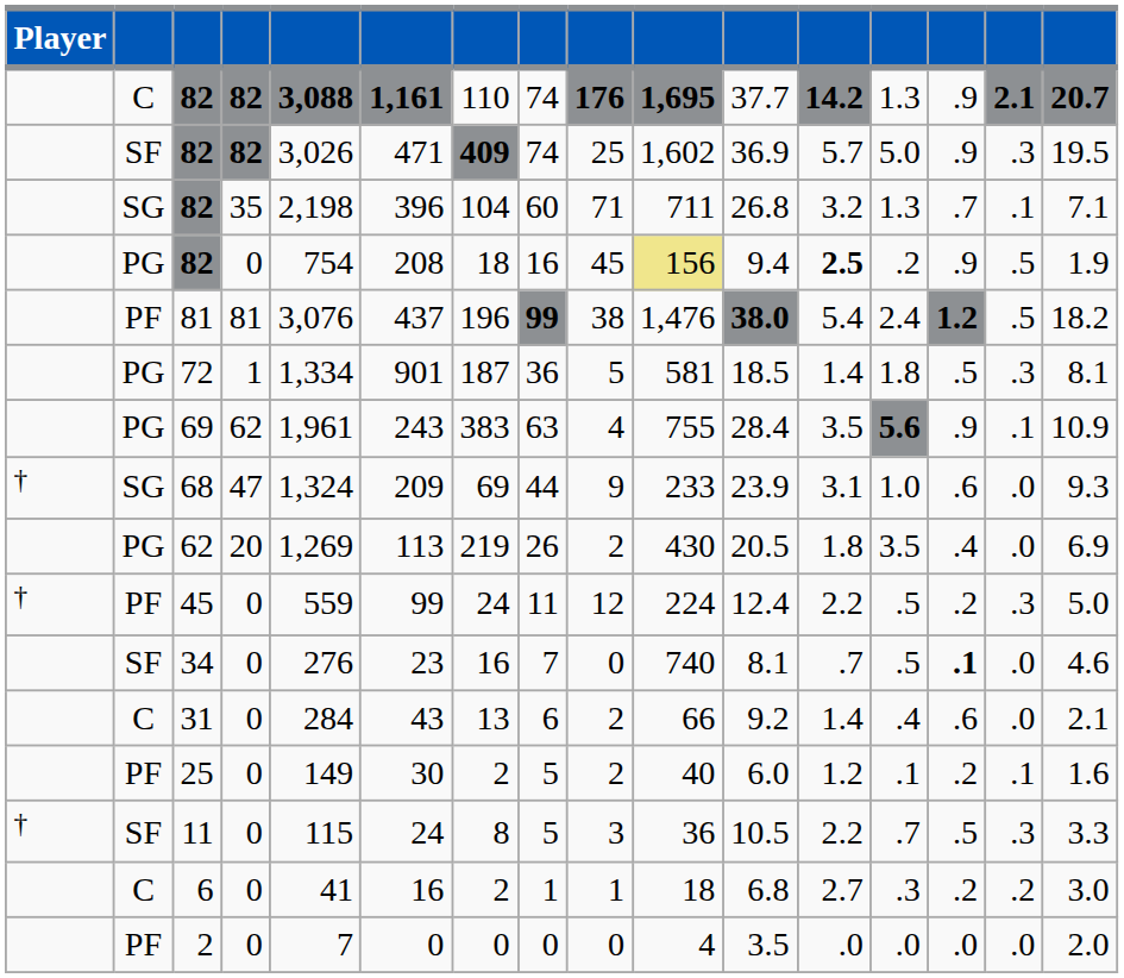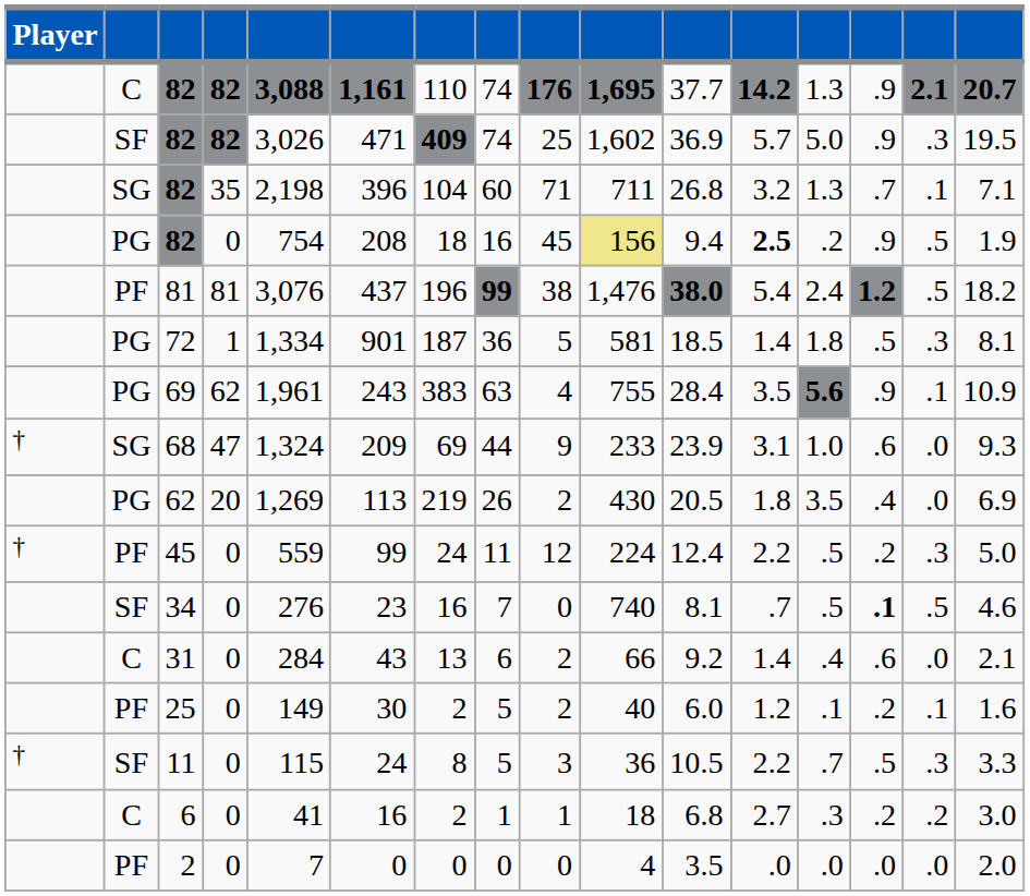34 | column 15: .0 -> .5
